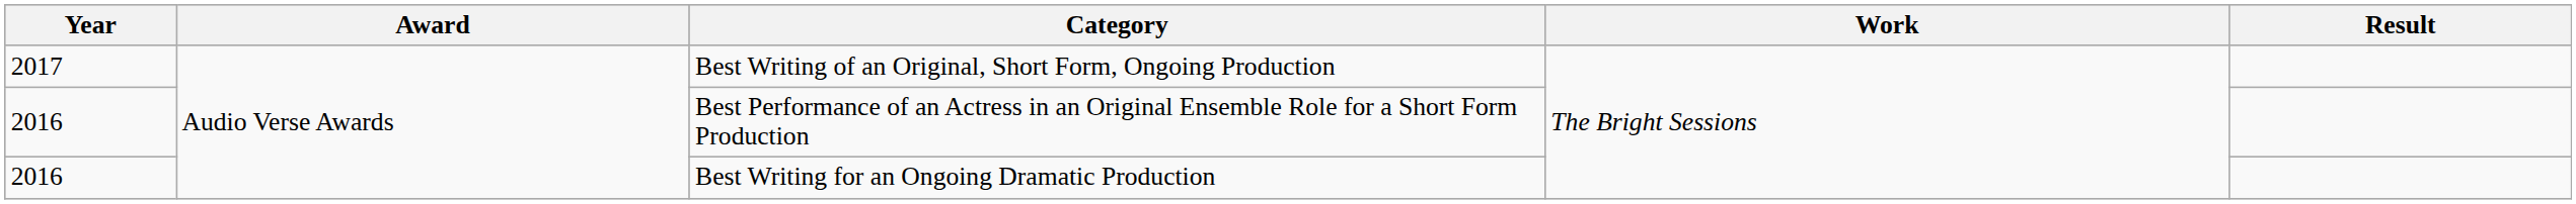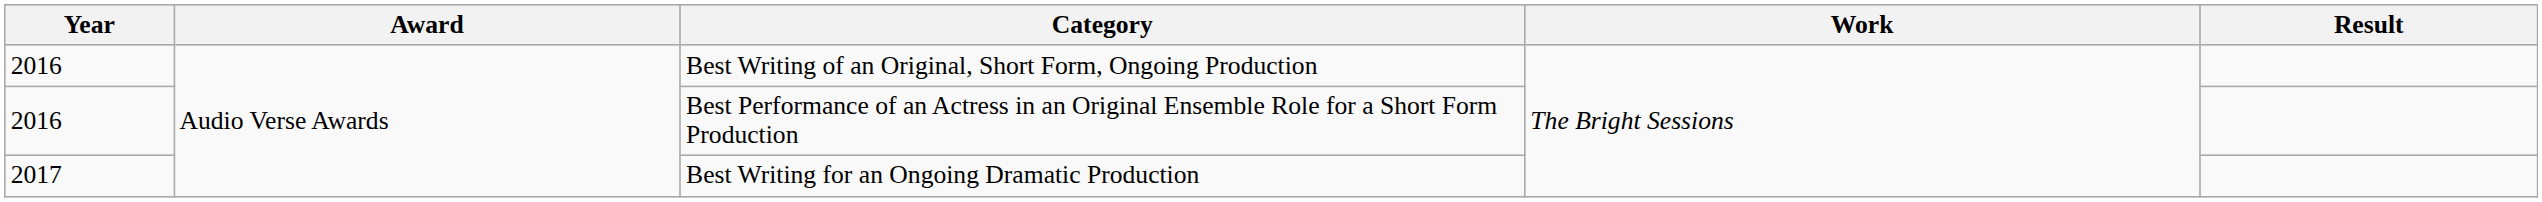Best Writing of an Original, Short Form, Ongoing Production | Year: 2017 -> 2016
Best Writing for an Ongoing Dramatic Production | Year: 2016 -> 2017
